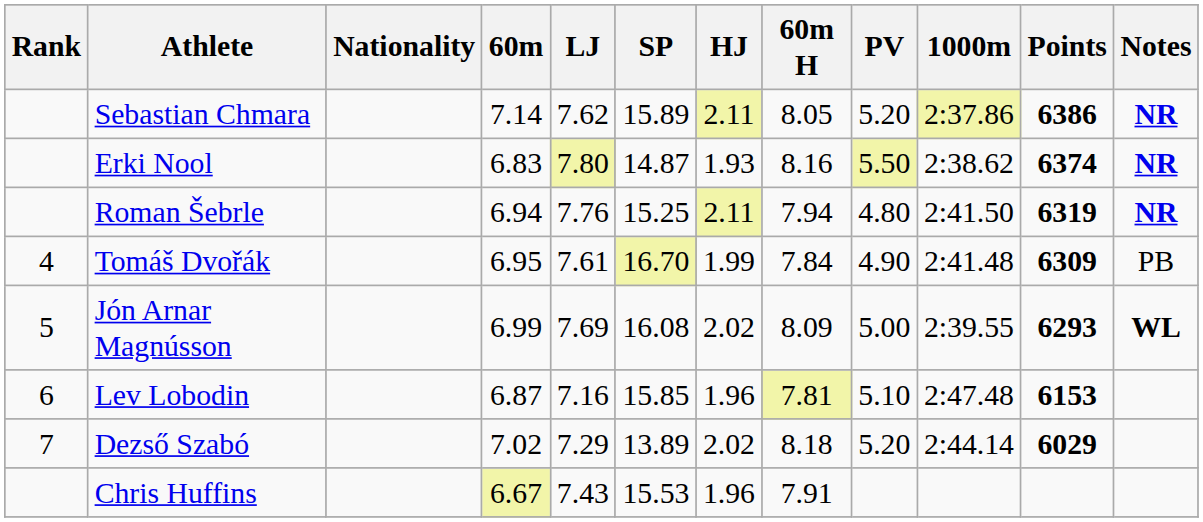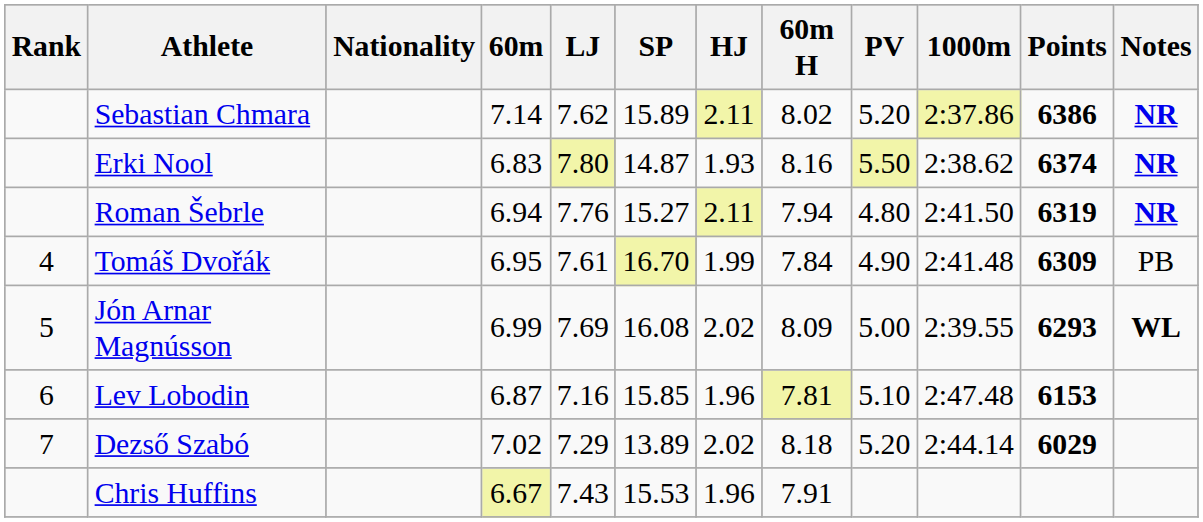Sebastian Chmara | 60m H: 8.05 -> 8.02
Roman Šebrle | SP: 15.25 -> 15.27
